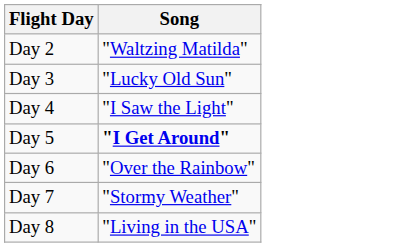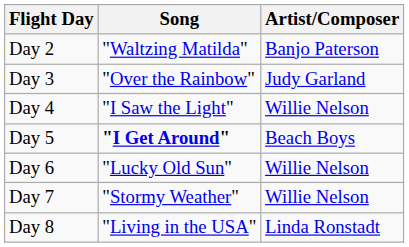+ column: Artist/Composer | Banjo Paterson | Judy Garland | Willie Nelson | Beach Boys | Willie Nelson | Willie Nelson | Linda Ronstadt
Day 3 | Song: "Lucky Old Sun" -> "Over the Rainbow"
Day 6 | Song: "Over the Rainbow" -> "Lucky Old Sun"
